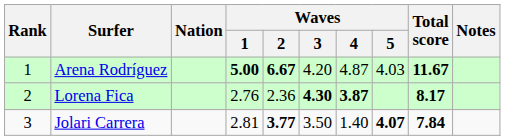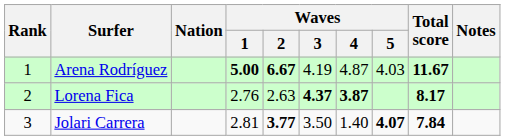Arena Rodríguez | Waves / 3: 4.20 -> 4.19
Lorena Fica | Waves / 2: 2.36 -> 2.63
Lorena Fica | Waves / 3: 4.30 -> 4.37
